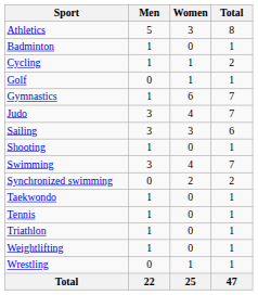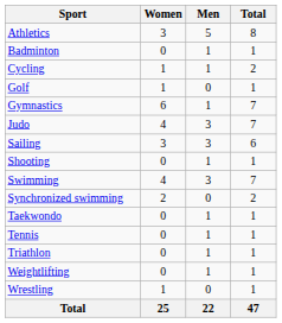columns swapped: Men <-> Women
